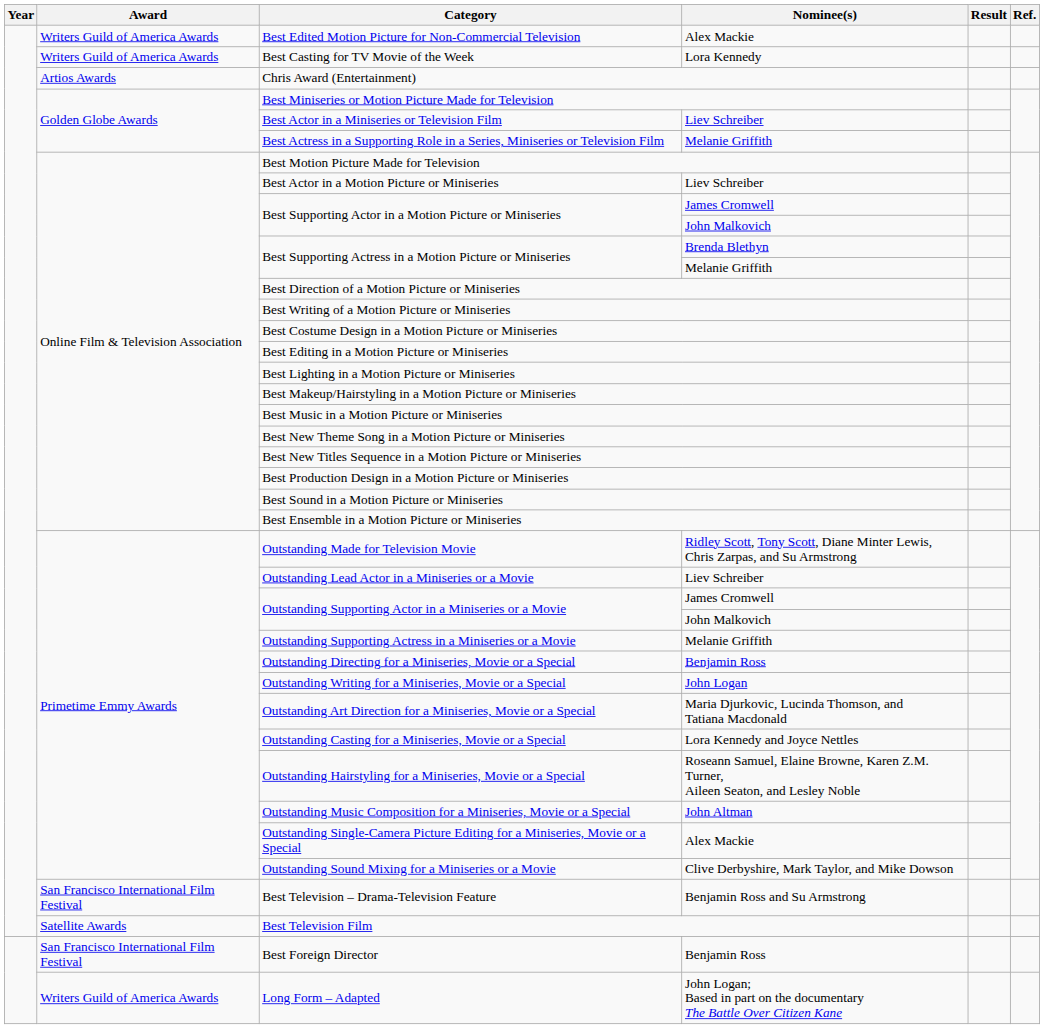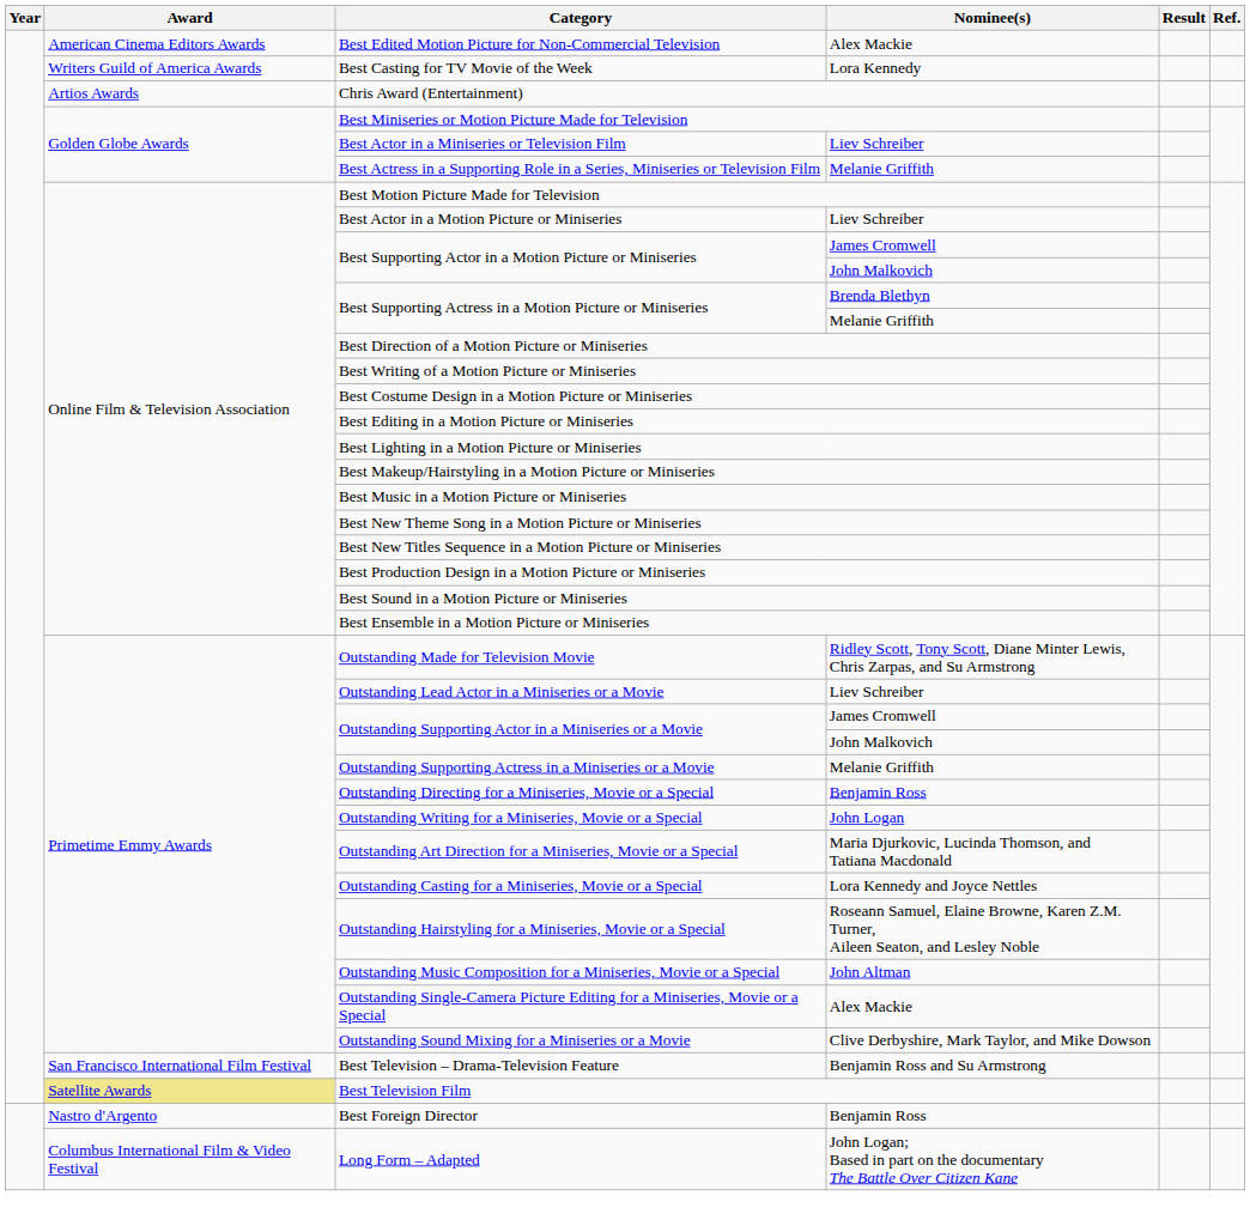Best Edited Motion Picture for Non-Commercial Television | Award: Writers Guild of America Awards -> American Cinema Editors Awards
Best Television Film | Award: no background -> khaki background
Best Foreign Director | Award: San Francisco International Film Festival -> Nastro d'Argento
Long Form – Adapted | Award: Writers Guild of America Awards -> Columbus International Film & Video Festival
